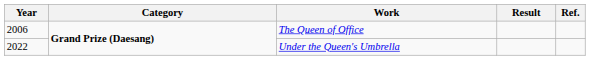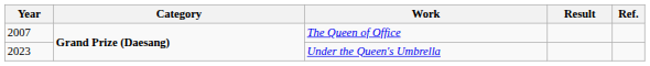The Queen of Office | Year: 2006 -> 2007
Under the Queen's Umbrella | Year: 2022 -> 2023
